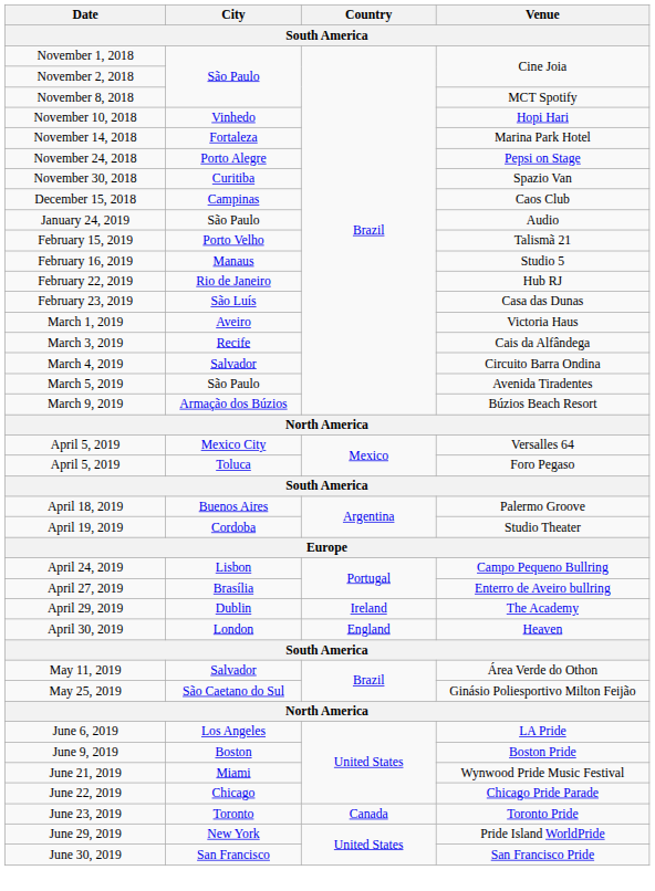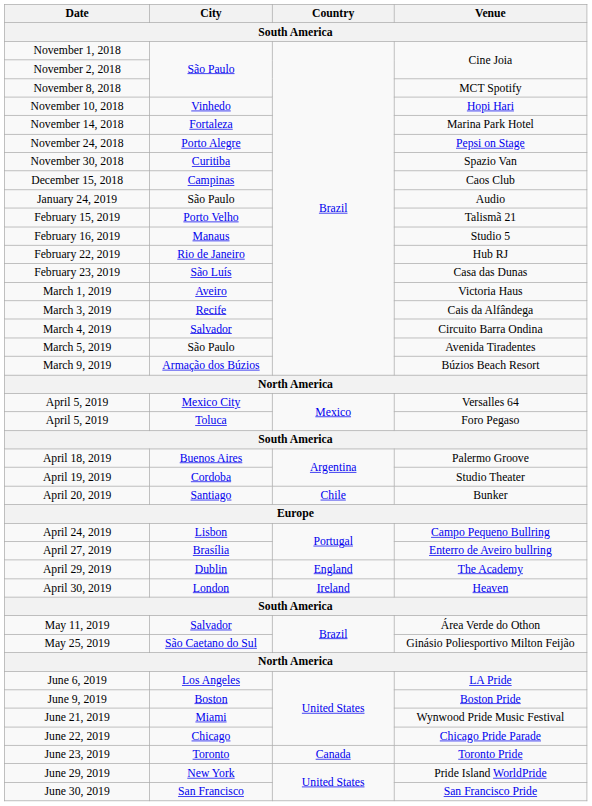+ row: April 20, 2019 | Santiago | Chile | Bunker
April 29, 2019 | Country: Ireland -> England
April 30, 2019 | Country: England -> Ireland
